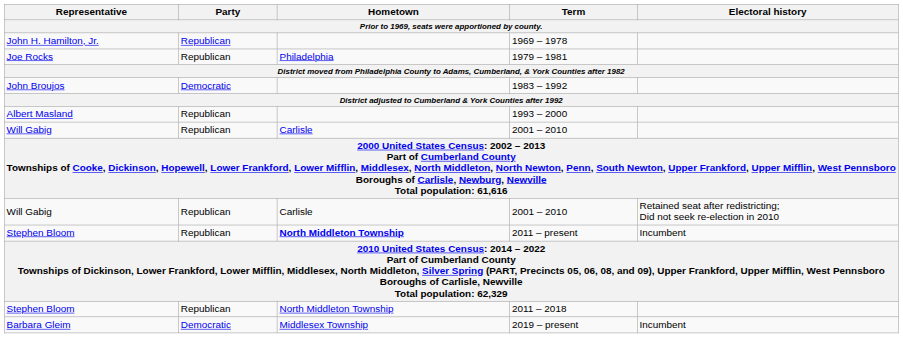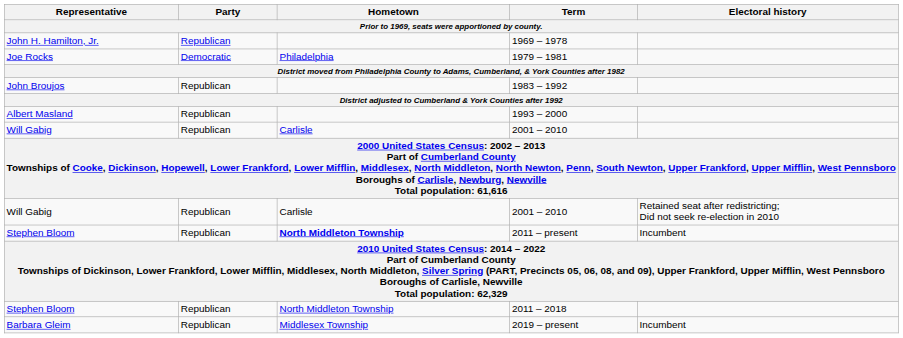1979 – 1981 | Party: Republican -> Democratic
1983 – 1992 | Party: Democratic -> Republican
2019 – present | Party: Democratic -> Republican
